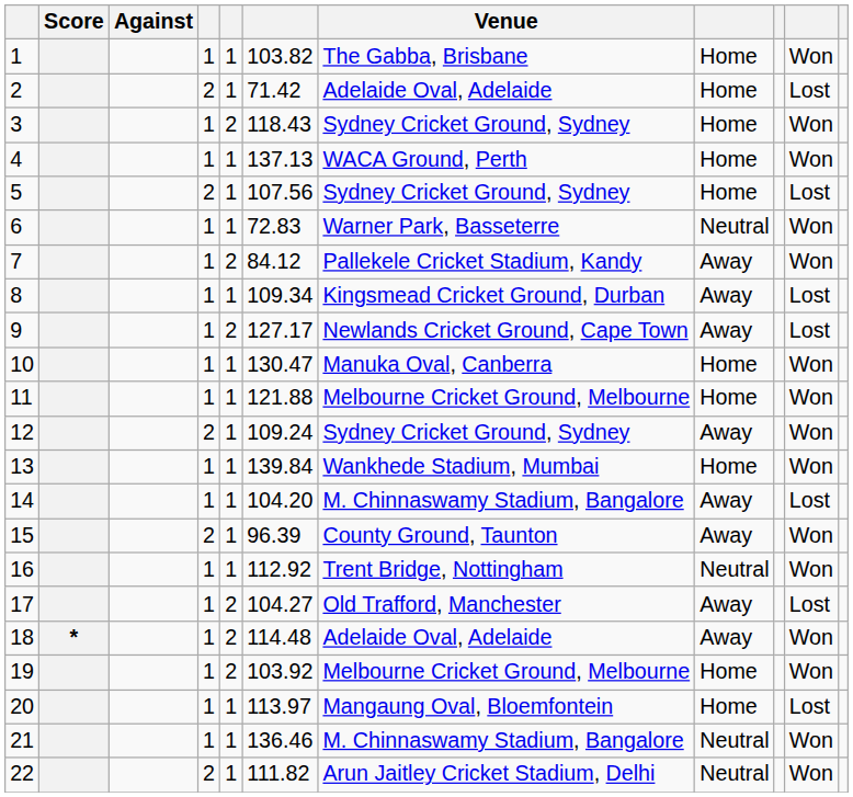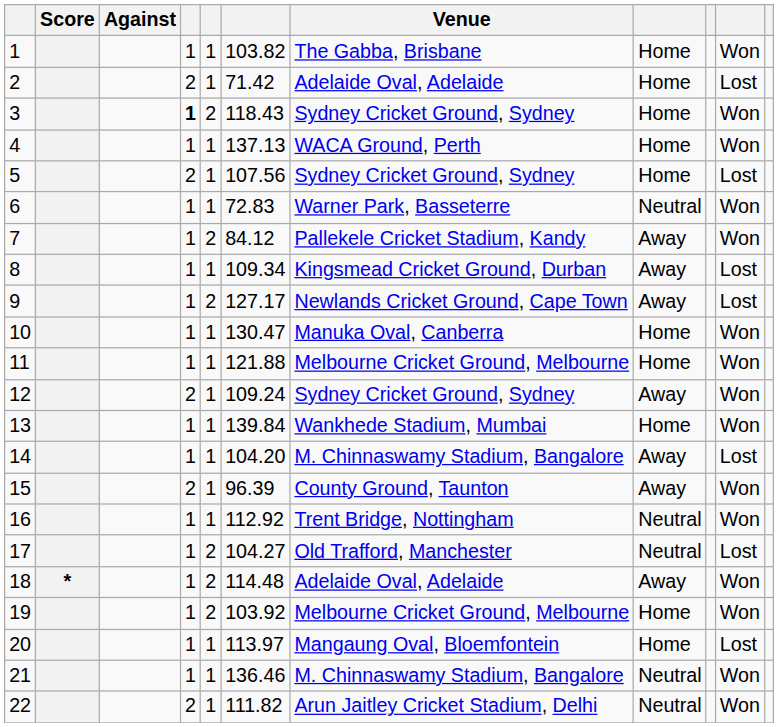3 | column 4: normal -> bold
17 | column 8: Away -> Neutral
